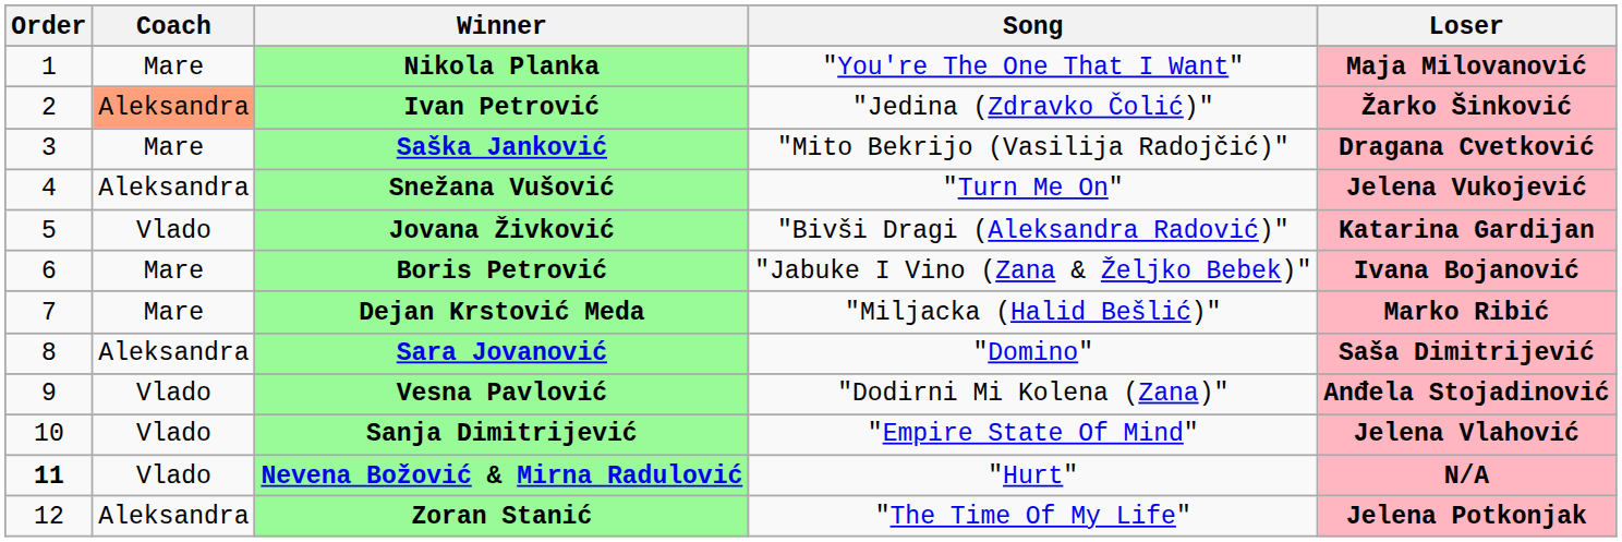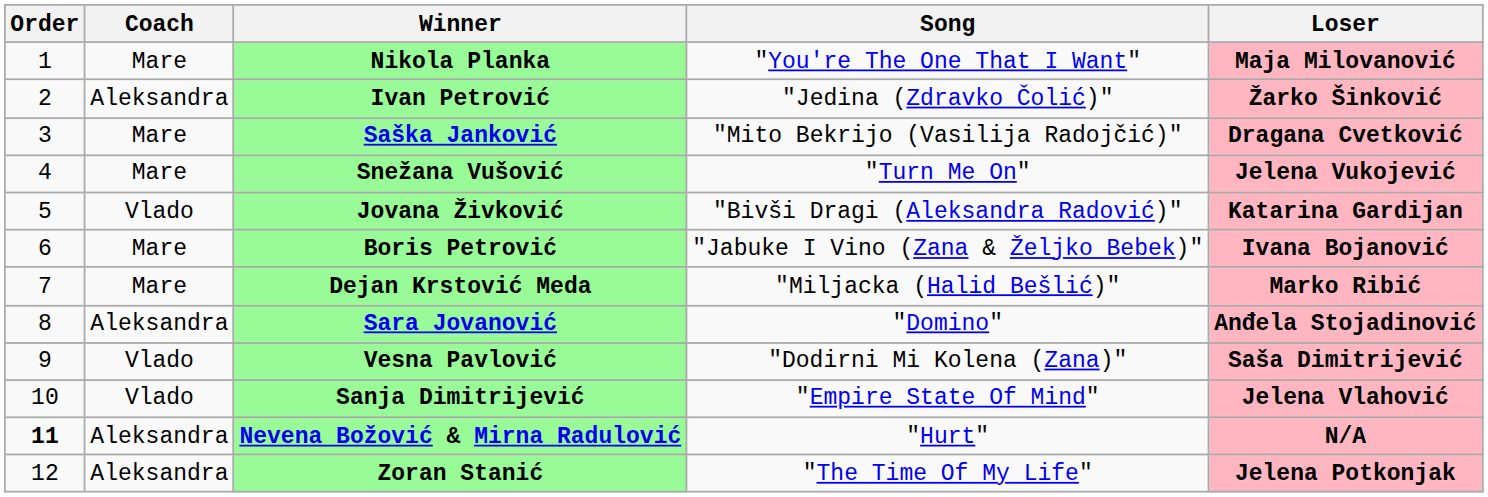Ivan Petrović | Coach: lightsalmon background -> no background
Snežana Vušović | Coach: Aleksandra -> Mare
Sara Jovanović | Loser: Saša Dimitrijević -> Anđela Stojadinović
Vesna Pavlović | Loser: Anđela Stojadinović -> Saša Dimitrijević
Nevena Božović & Mirna Radulović | Coach: Vlado -> Aleksandra
